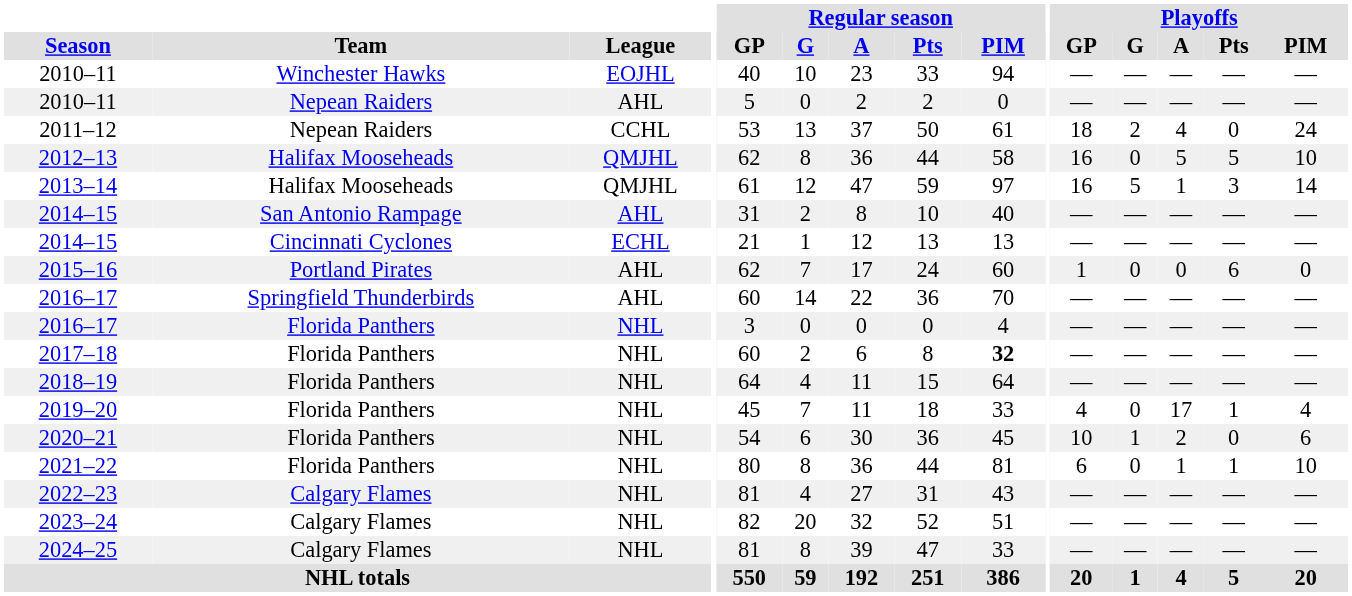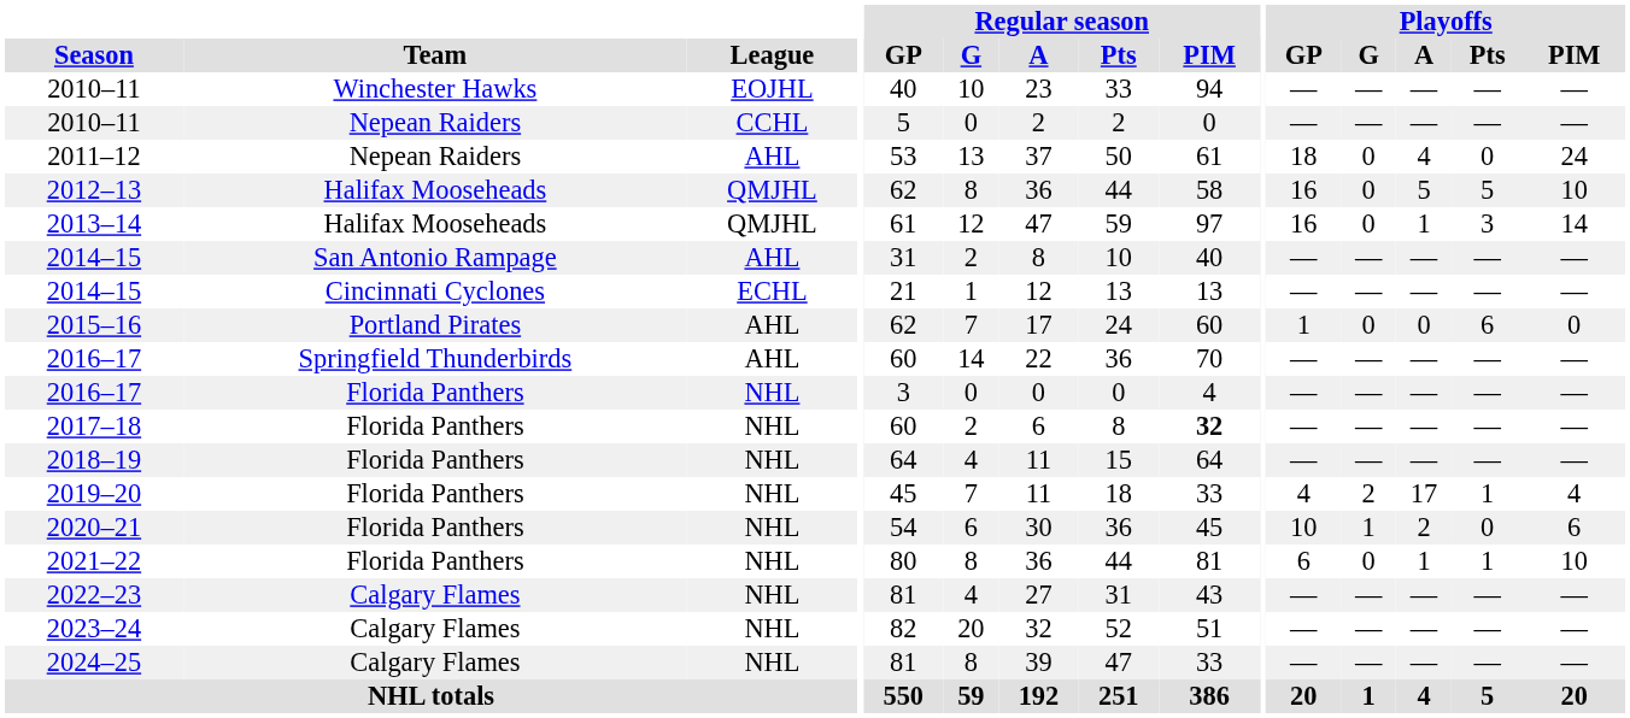2010–11 / Nepean Raiders | League: AHL -> CCHL
2011–12 | League: CCHL -> AHL
2011–12 | Playoffs / G: 2 -> 0
2013–14 | Playoffs / G: 5 -> 0
2019–20 | Playoffs / G: 0 -> 2
